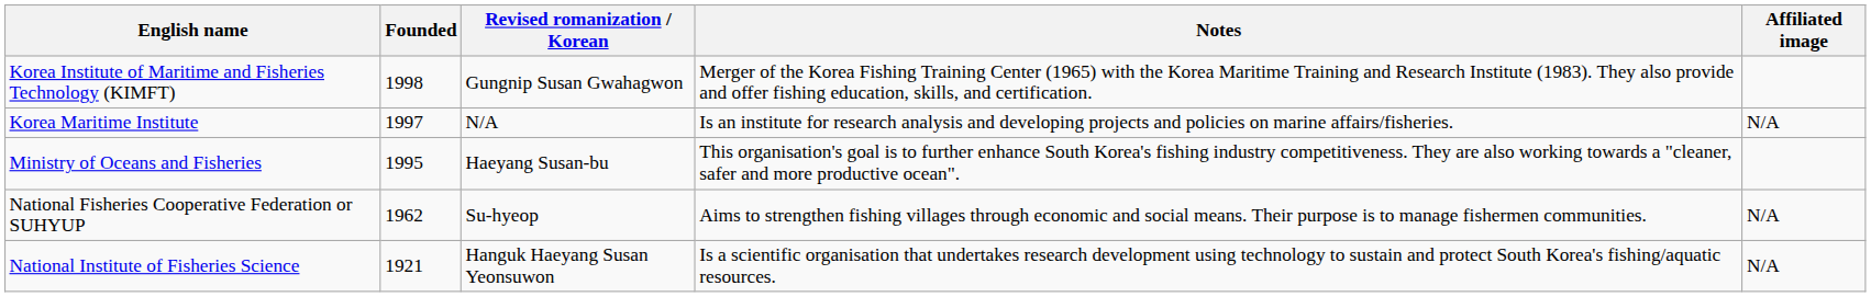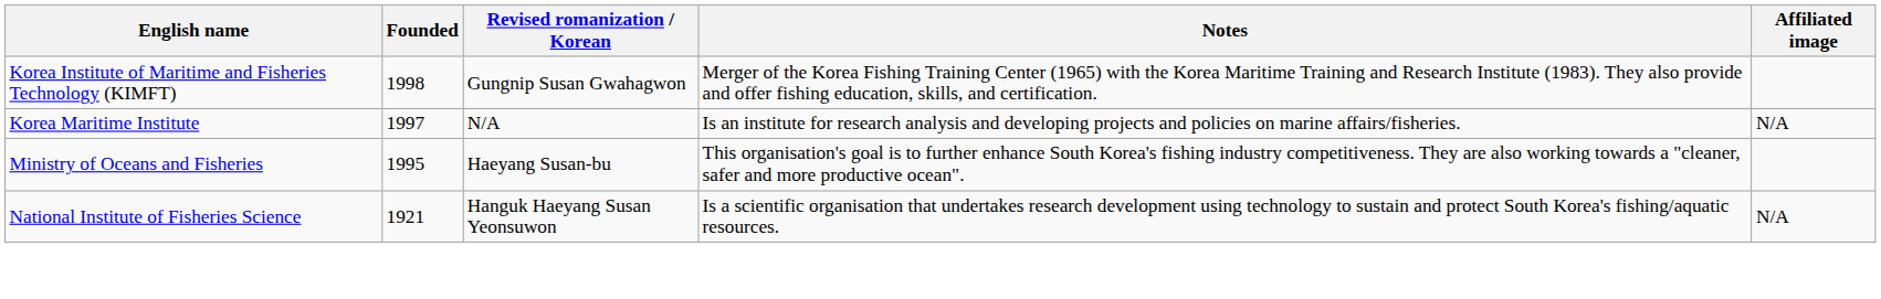- row: National Fisheries Cooperative Federation or SUHYUP | 1962 | Su-hyeop | Aims to strengthen fishing villages through economic and social means. Their purpose is to manage fishermen communities. | N/A
